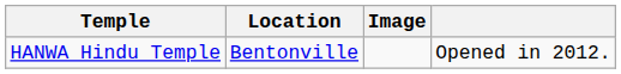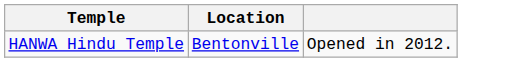- column: Image
